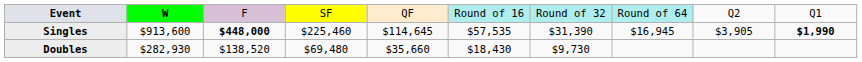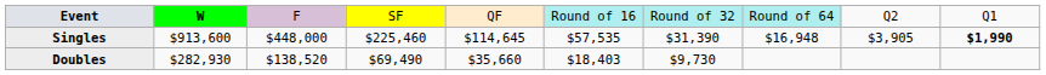Singles | column 3: bold -> normal
Singles | column 8: $16,945 -> $16,948
Doubles | column 4: $69,480 -> $69,490
Doubles | column 6: $18,430 -> $18,403
